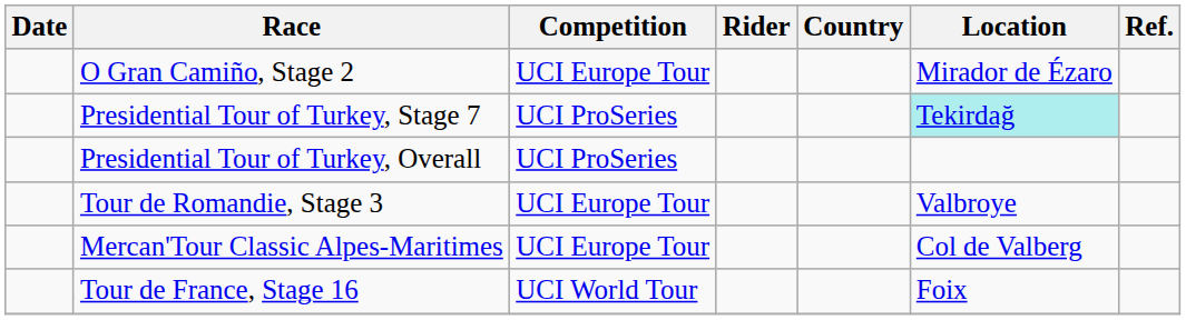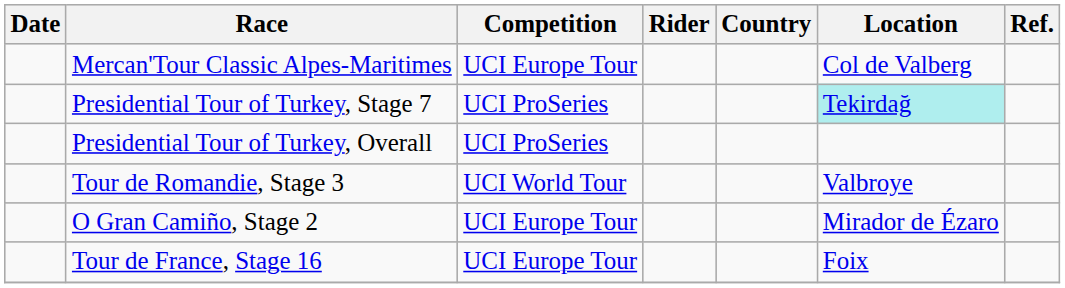rows swapped: O Gran Camiño, Stage 2 <-> Mercan'Tour Classic Alpes-Maritimes
Tour de Romandie, Stage 3 | Competition: UCI Europe Tour -> UCI World Tour
Tour de France, Stage 16 | Competition: UCI World Tour -> UCI Europe Tour
